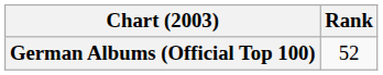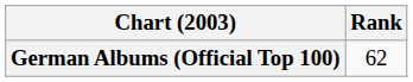German Albums (Official Top 100) | Rank: 52 -> 62
